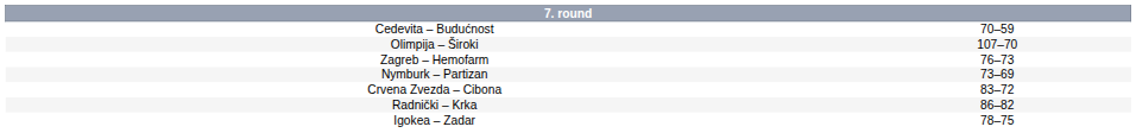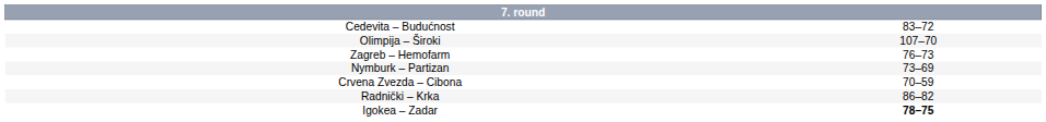Cedevita – Budućnost | column 2: 70–59 -> 83–72
Crvena Zvezda – Cibona | column 2: 83–72 -> 70–59
Igokea – Zadar | column 2: normal -> bold
